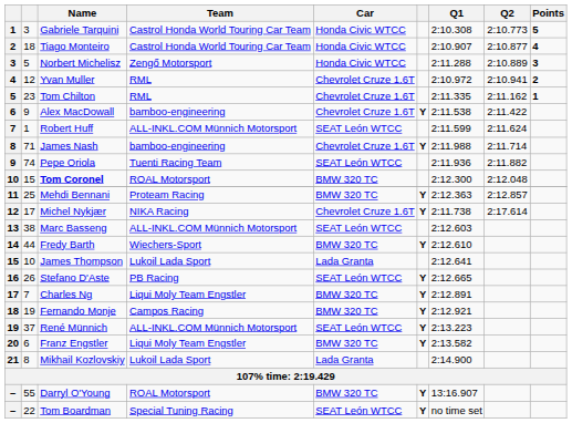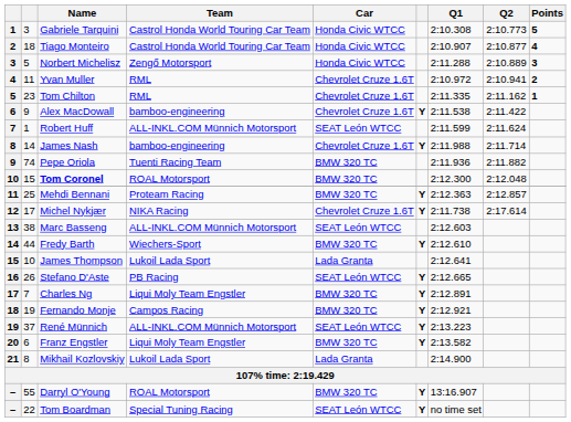Yvan Muller | column 2: 12 -> 11
James Nash | column 2: 71 -> 14
Pepe Oriola | Car: SEAT León WTCC -> BMW 320 TC
